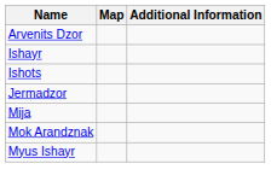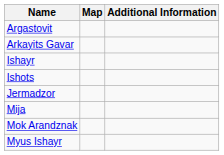+ row: Argastovit
+ row: Arkayits Gavar
- row: Arvenits Dzor
